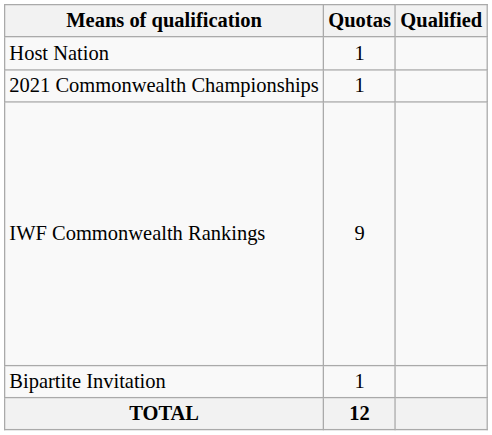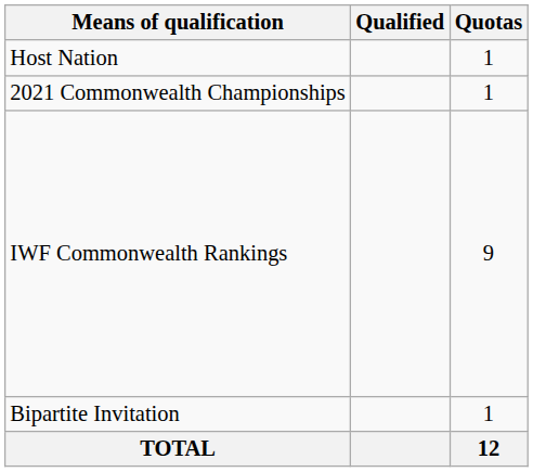columns swapped: Quotas <-> Qualified
